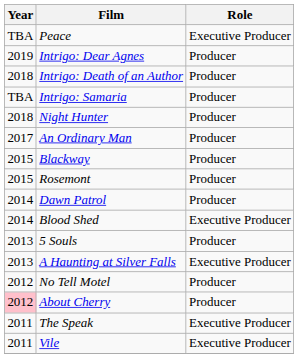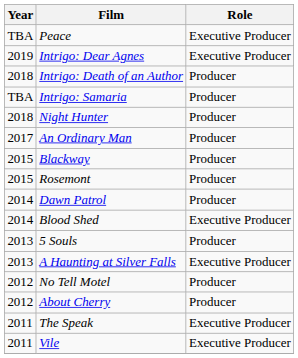Intrigo: Dear Agnes | Role: Producer -> Executive Producer
About Cherry | Year: pink background -> no background
